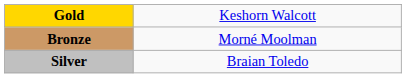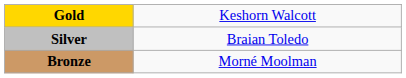rows swapped: Silver <-> Bronze
